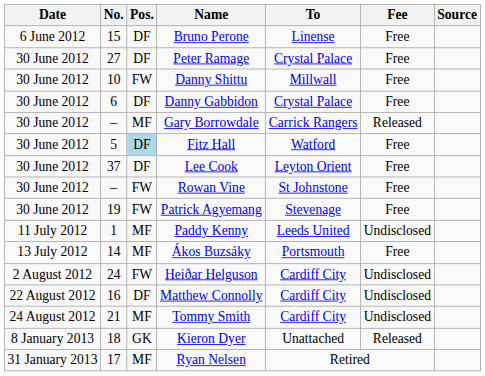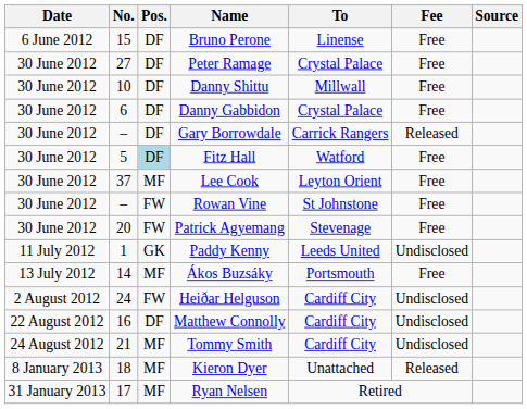Danny Shittu | Pos.: FW -> DF
Gary Borrowdale | Pos.: MF -> DF
Lee Cook | Pos.: DF -> MF
Patrick Agyemang | No.: 19 -> 20
Paddy Kenny | Pos.: MF -> GK
Kieron Dyer | Pos.: GK -> MF
